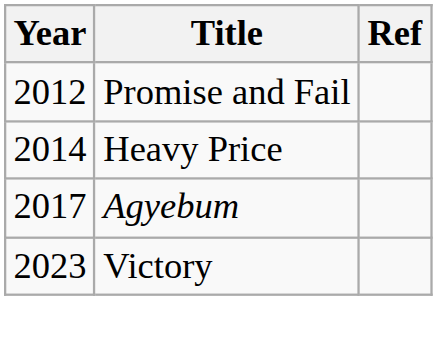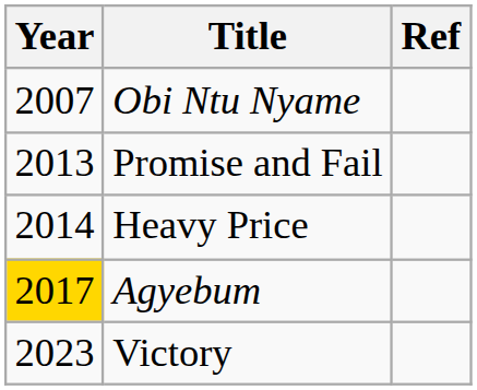+ row: 2007 | Obi Ntu Nyame
Promise and Fail | Year: 2012 -> 2013
Agyebum | Year: no background -> gold background
